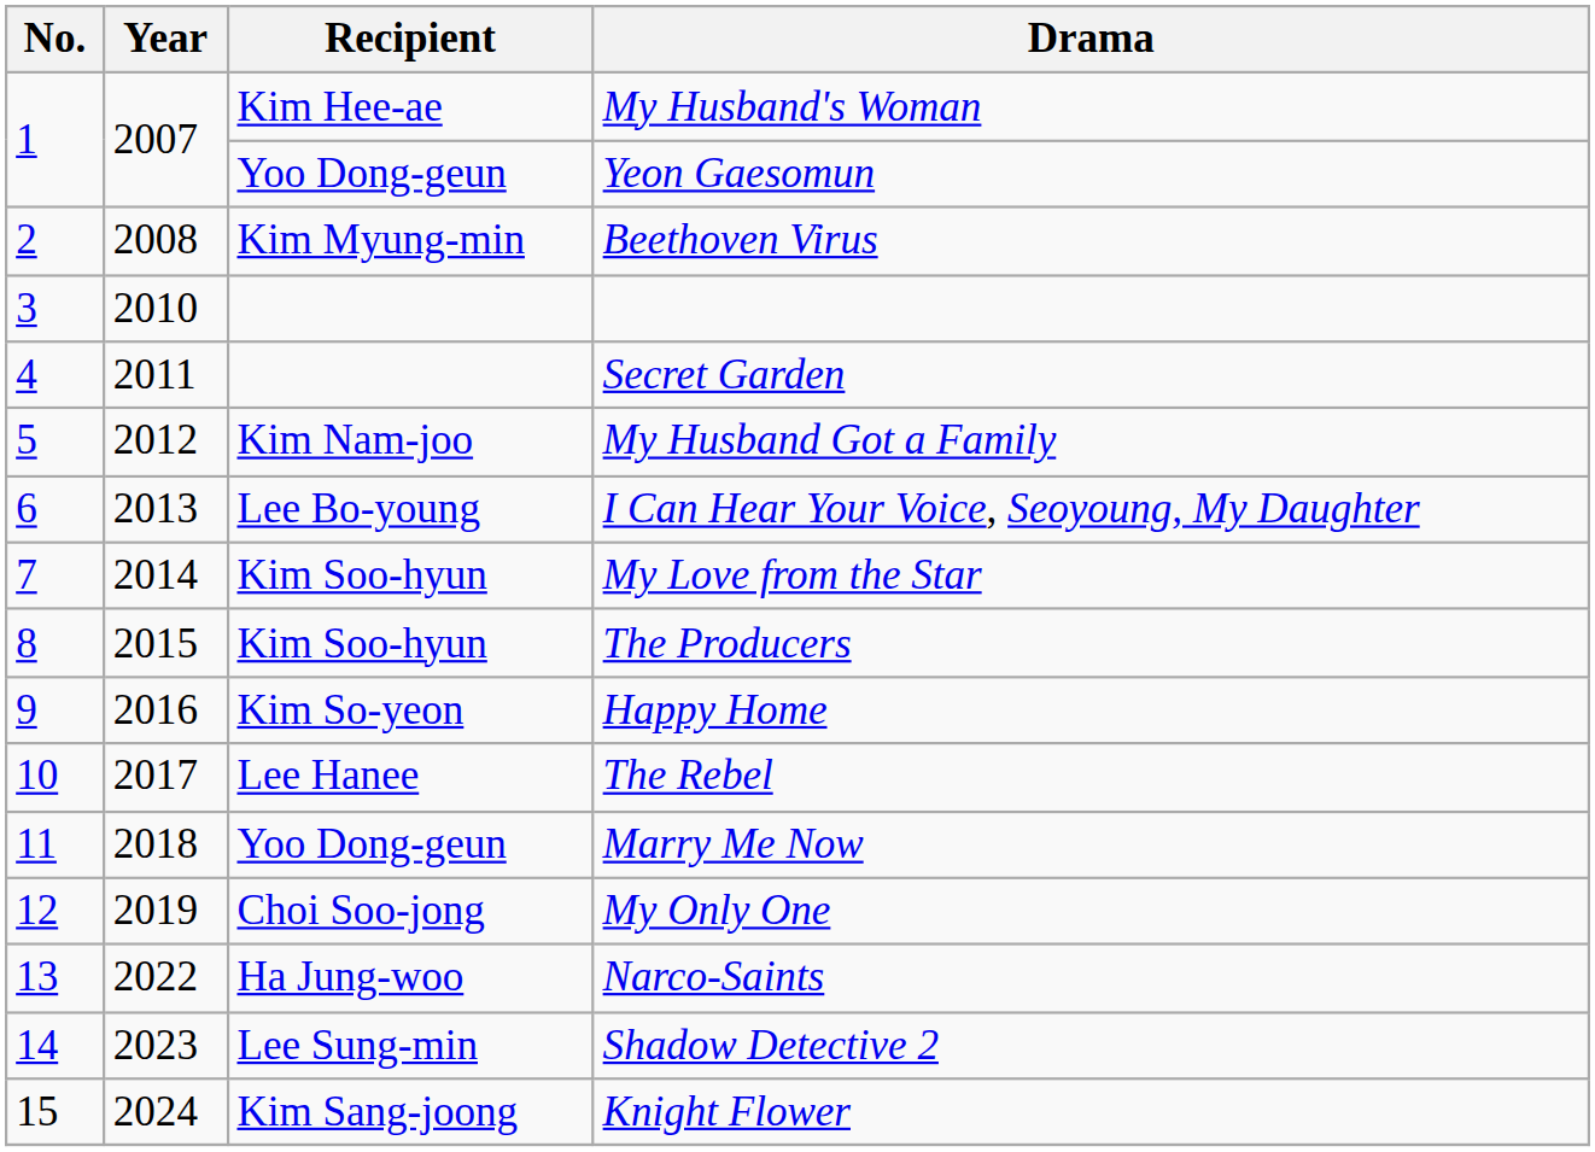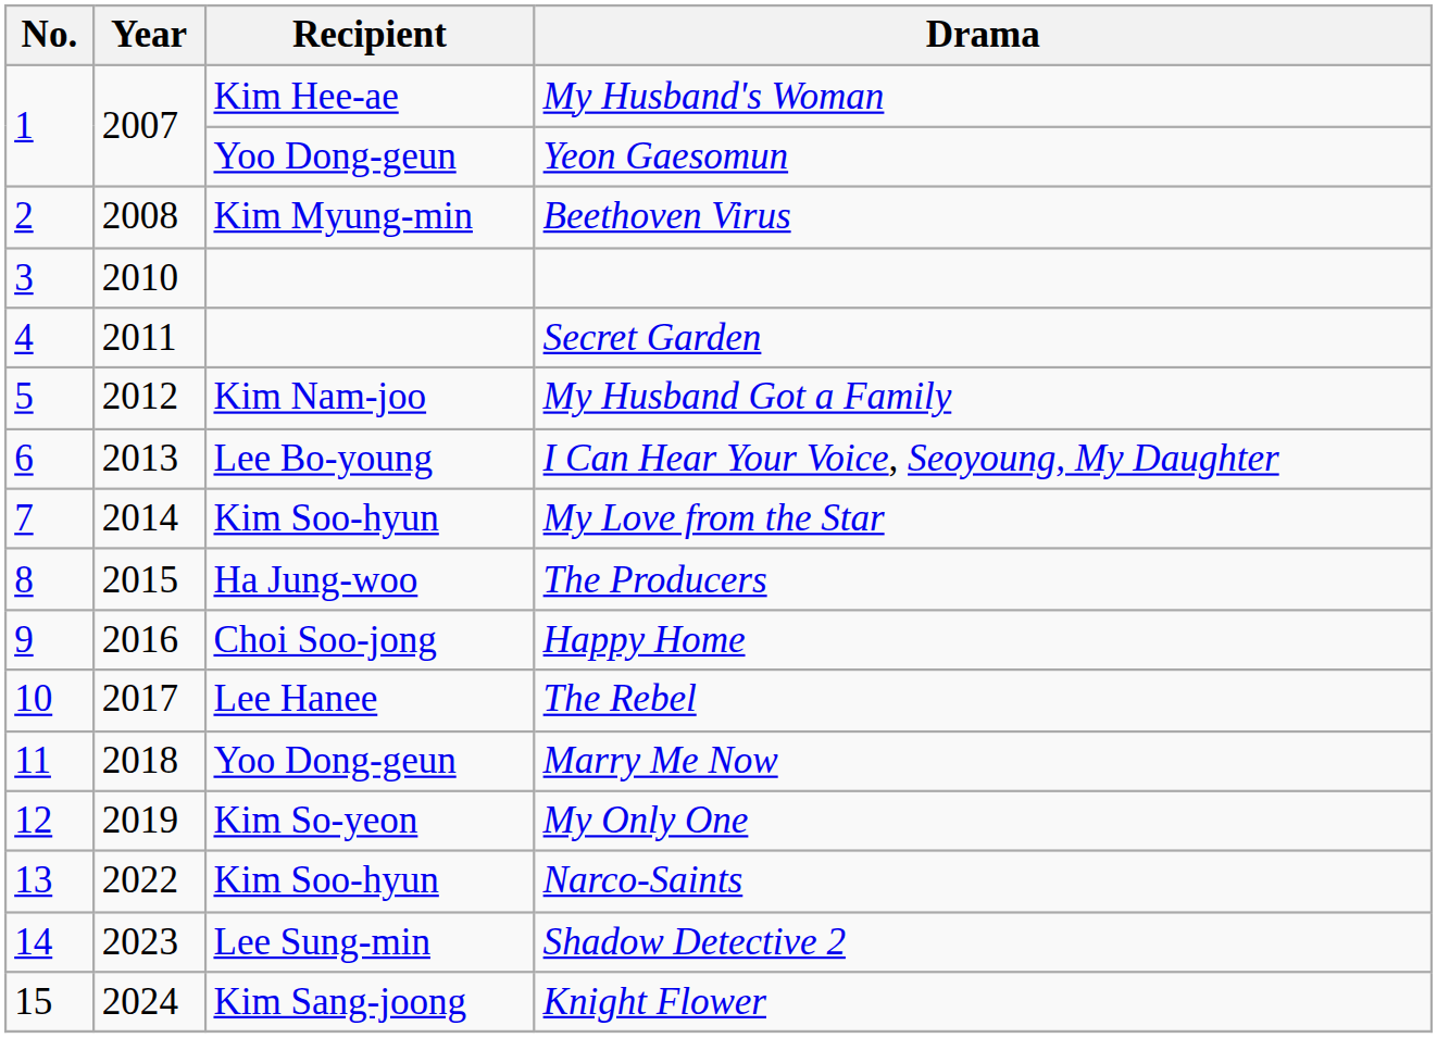The Producers | Recipient: Kim Soo-hyun -> Ha Jung-woo
Happy Home | Recipient: Kim So-yeon -> Choi Soo-jong
My Only One | Recipient: Choi Soo-jong -> Kim So-yeon
Narco-Saints | Recipient: Ha Jung-woo -> Kim Soo-hyun
